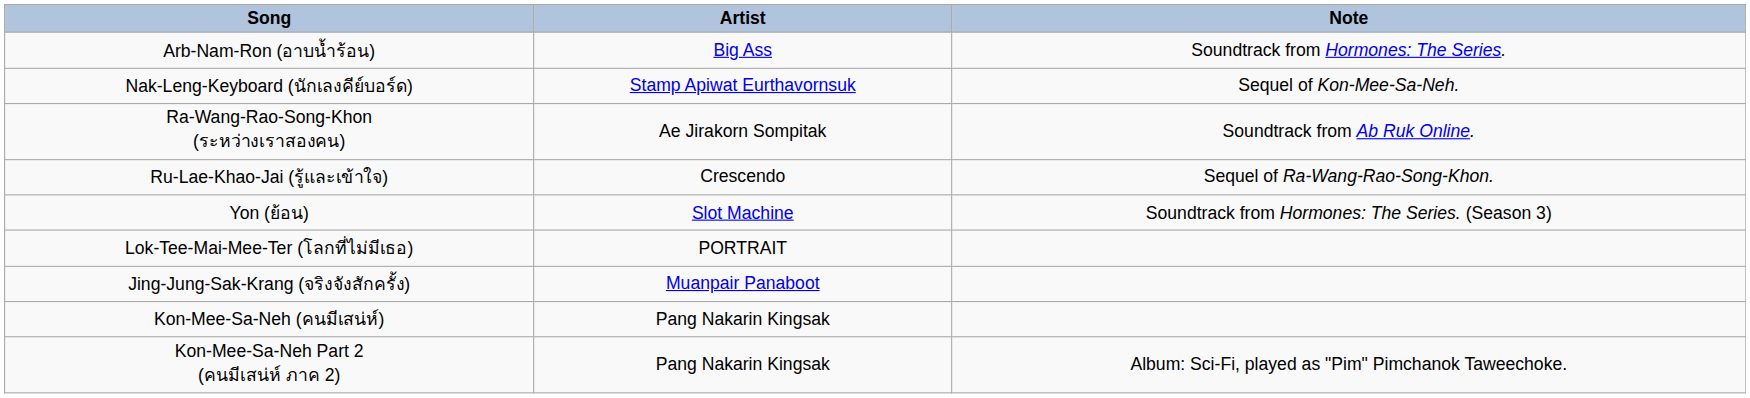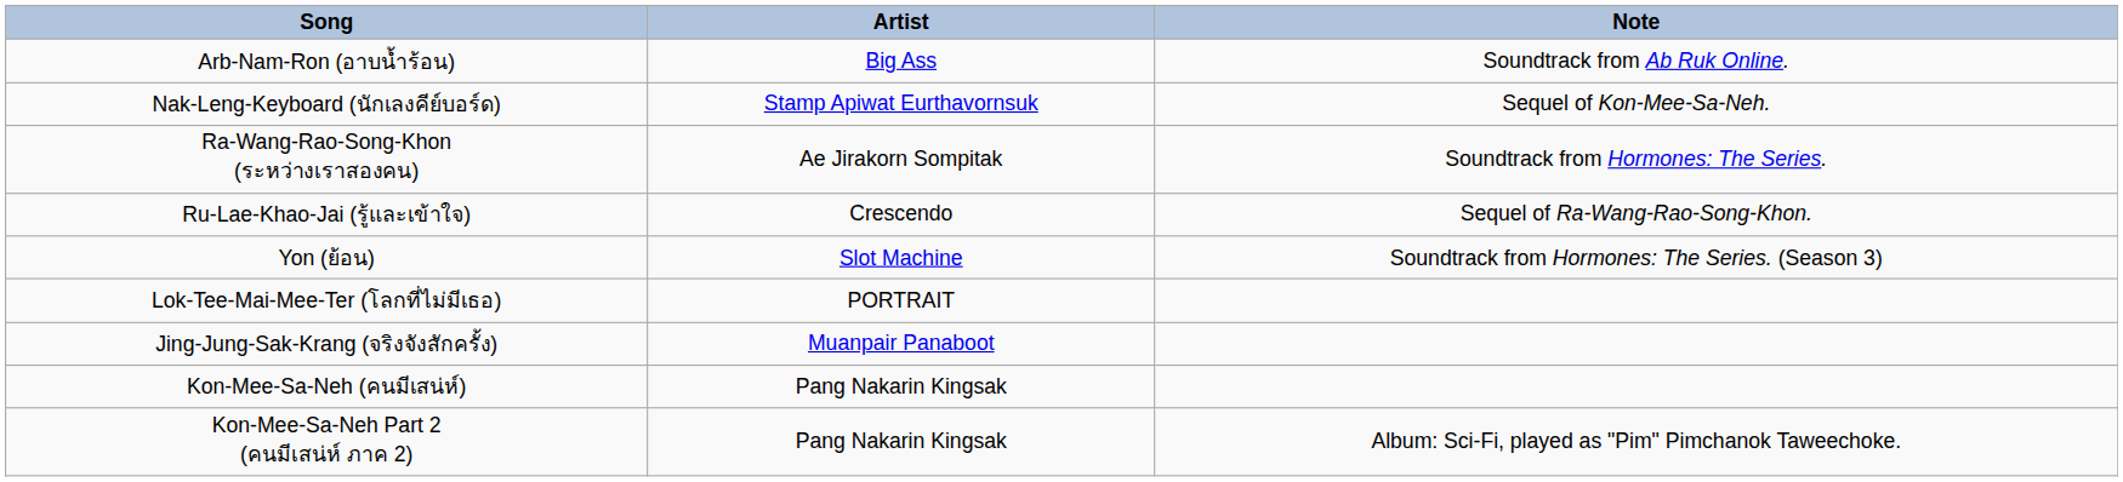Arb-Nam-Ron (อาบน้ำร้อน) | Note: Soundtrack from Hormones: The Series. -> Soundtrack from Ab Ruk Online.
Ra-Wang-Rao-Song-Khon (ระหว่างเราสองคน) | Note: Soundtrack from Ab Ruk Online. -> Soundtrack from Hormones: The Series.
